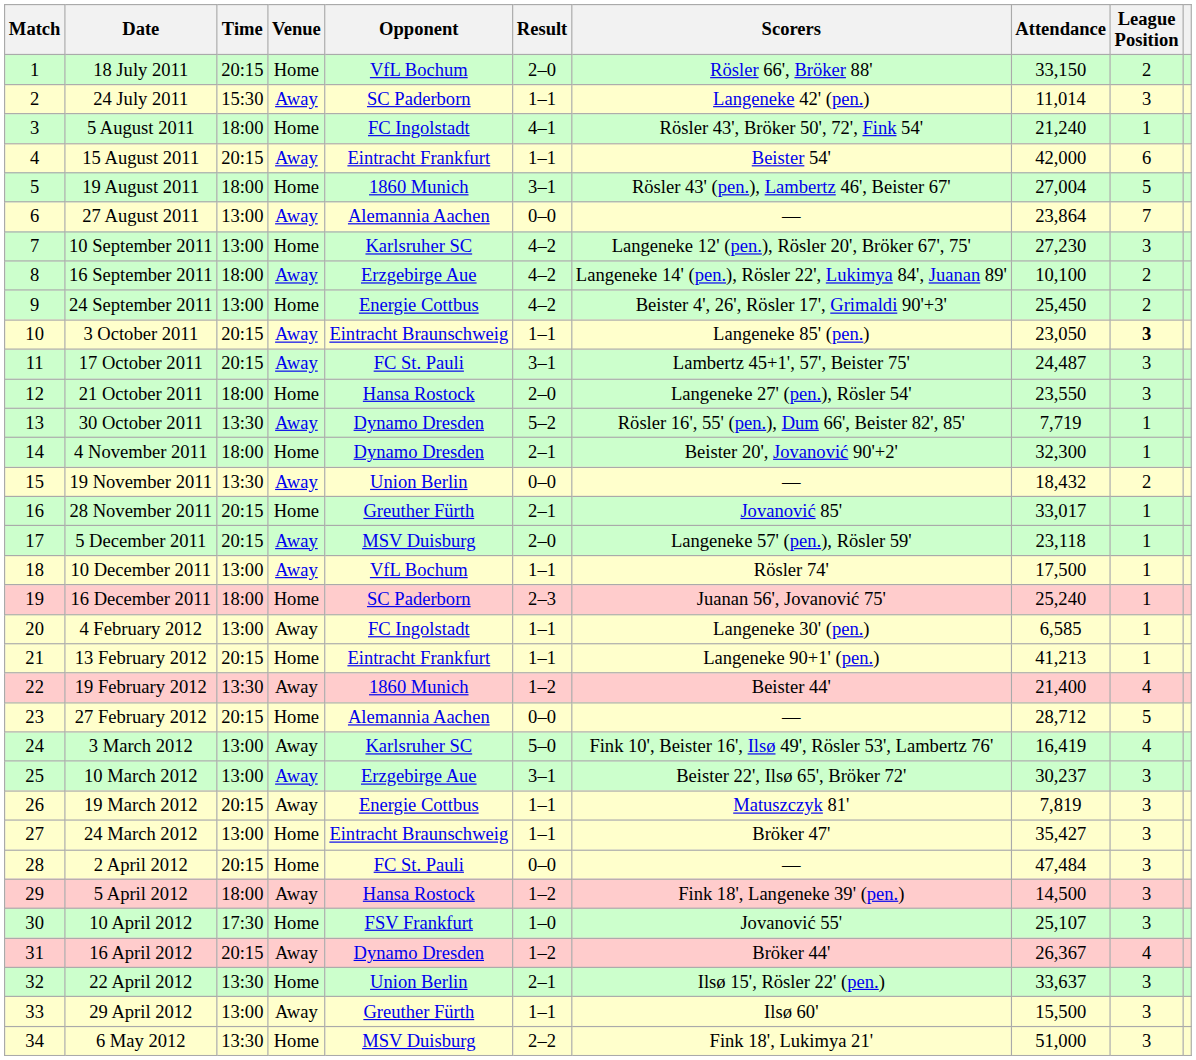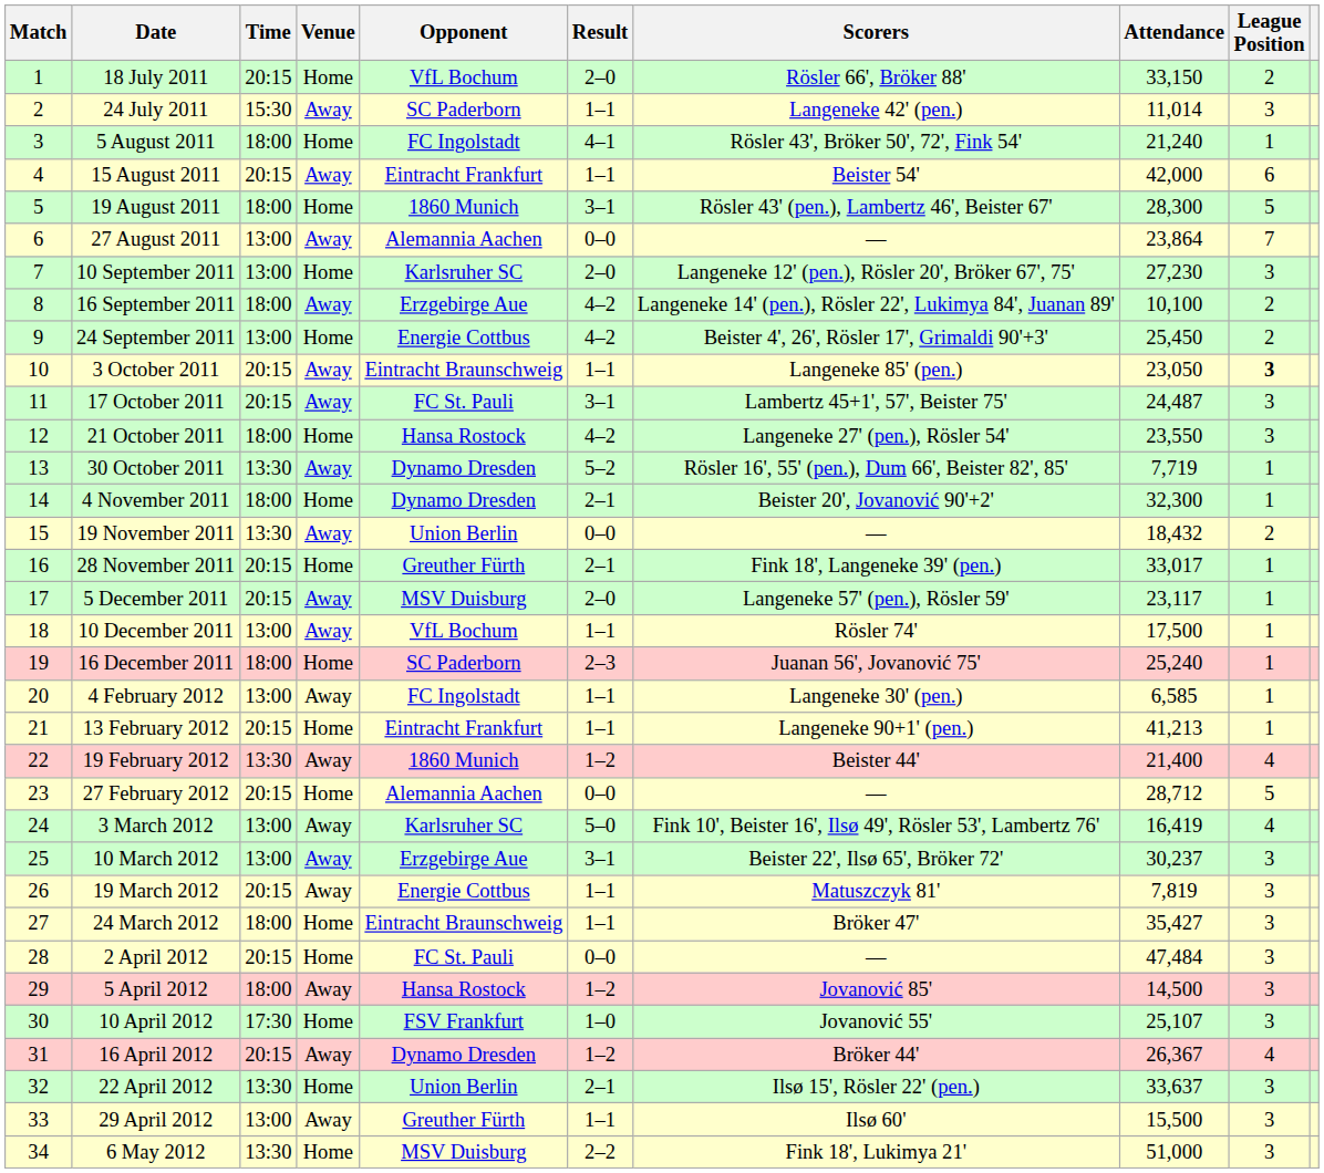19 August 2011 | Attendance: 27,004 -> 28,300
10 September 2011 | Result: 4–2 -> 2–0
21 October 2011 | Result: 2–0 -> 4–2
28 November 2011 | Scorers: Jovanović 85' -> Fink 18', Langeneke 39' (pen.)
5 December 2011 | Attendance: 23,118 -> 23,117
24 March 2012 | Time: 13:00 -> 18:00
5 April 2012 | Scorers: Fink 18', Langeneke 39' (pen.) -> Jovanović 85'
